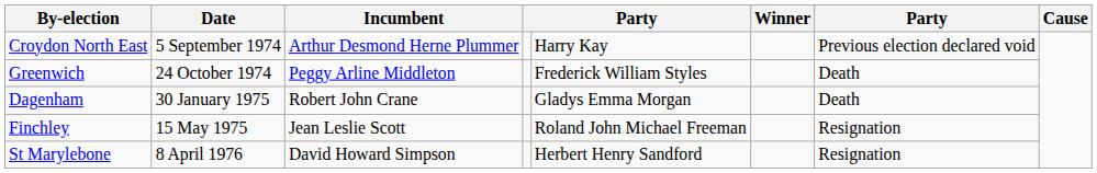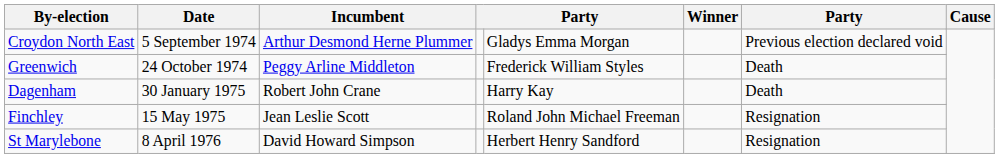Croydon North East | column 5: Harry Kay -> Gladys Emma Morgan
Dagenham | column 5: Gladys Emma Morgan -> Harry Kay
